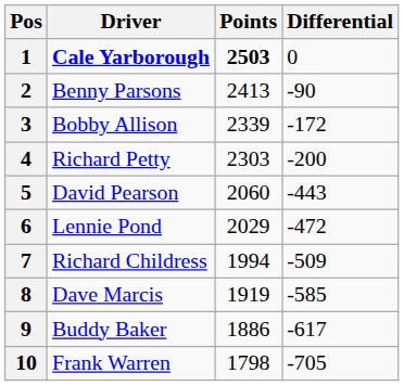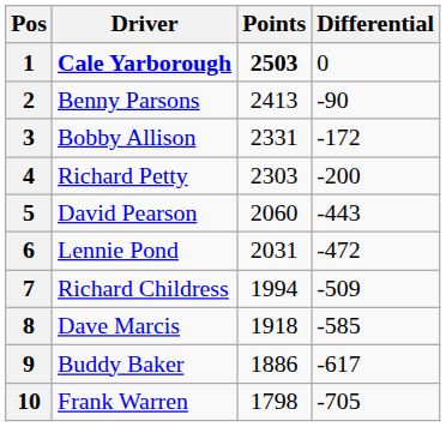3 | Points: 2339 -> 2331
6 | Points: 2029 -> 2031
8 | Points: 1919 -> 1918
